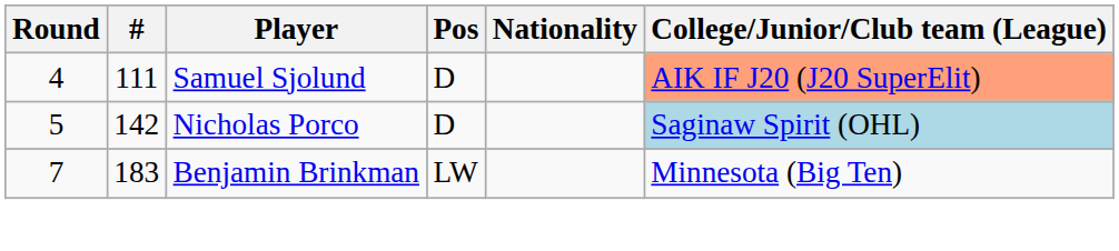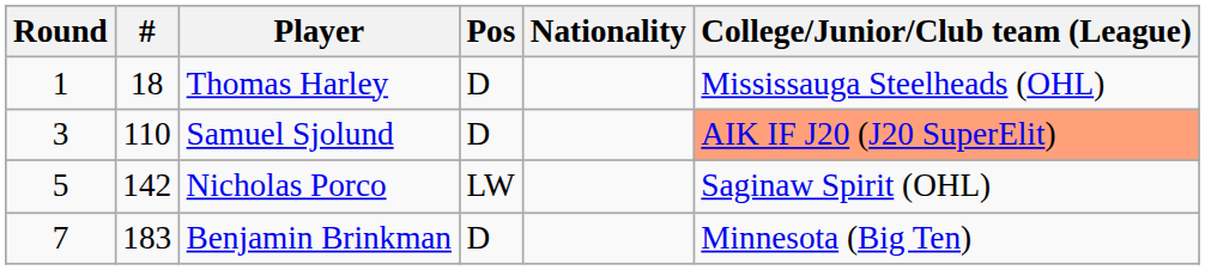+ row: 1 | 18 | Thomas Harley | D | Mississauga Steelheads (OHL)
Samuel Sjolund | Round: 4 -> 3
Samuel Sjolund | #: 111 -> 110
Nicholas Porco | Pos: D -> LW
Nicholas Porco | College/Junior/Club team (League): lightblue background -> no background
Benjamin Brinkman | Pos: LW -> D
